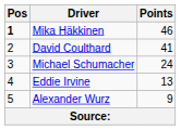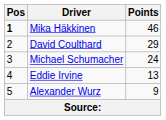David Coulthard | Points: 41 -> 29
